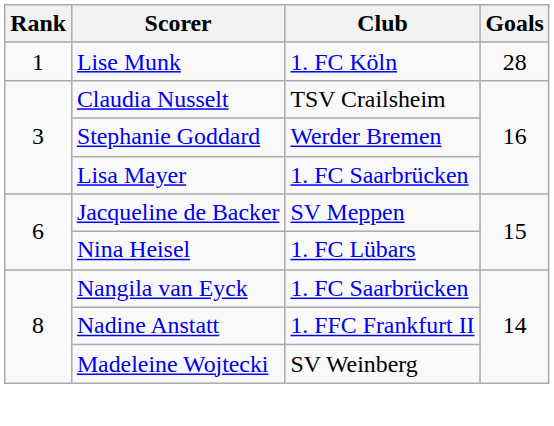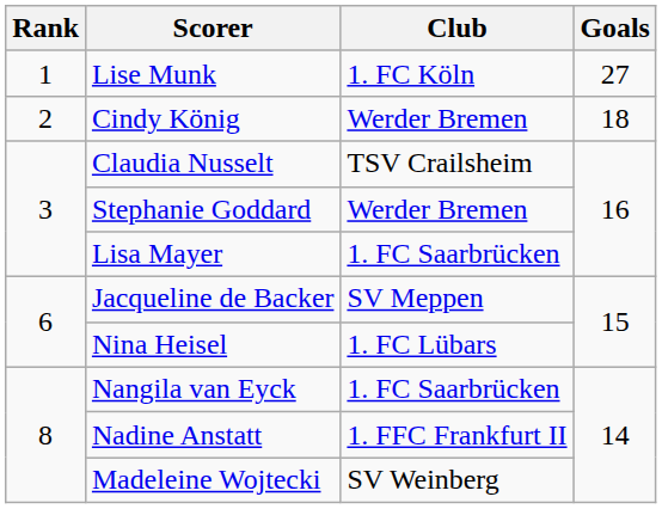Lise Munk | Goals: 28 -> 27
+ row: 2 | Cindy König | Werder Bremen | 18
